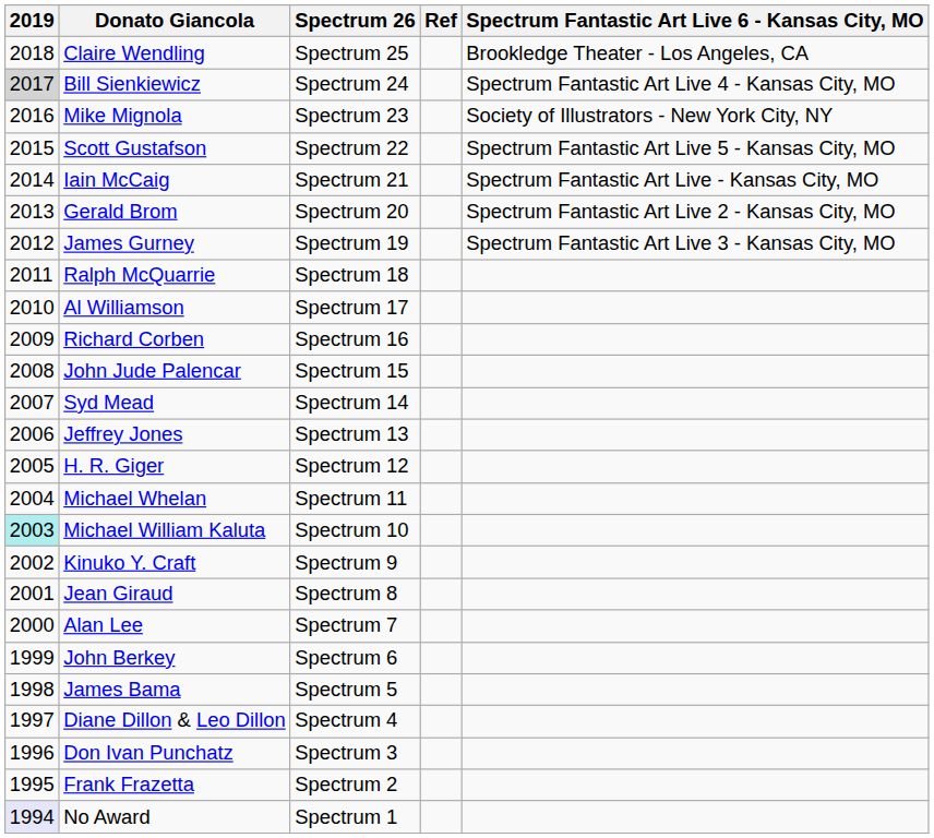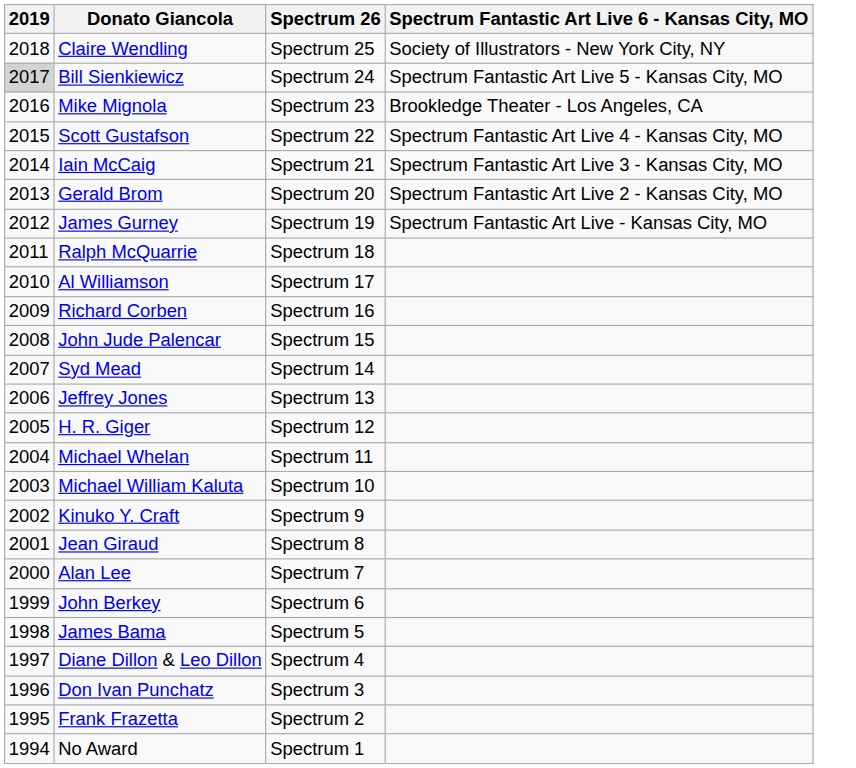- column: Ref
Claire Wendling | Spectrum Fantastic Art Live 6 - Kansas City, MO: Brookledge Theater - Los Angeles, CA -> Society of Illustrators - New York City, NY
Bill Sienkiewicz | Spectrum Fantastic Art Live 6 - Kansas City, MO: Spectrum Fantastic Art Live 4 - Kansas City, MO -> Spectrum Fantastic Art Live 5 - Kansas City, MO
Mike Mignola | Spectrum Fantastic Art Live 6 - Kansas City, MO: Society of Illustrators - New York City, NY -> Brookledge Theater - Los Angeles, CA
Scott Gustafson | Spectrum Fantastic Art Live 6 - Kansas City, MO: Spectrum Fantastic Art Live 5 - Kansas City, MO -> Spectrum Fantastic Art Live 4 - Kansas City, MO
Iain McCaig | Spectrum Fantastic Art Live 6 - Kansas City, MO: Spectrum Fantastic Art Live - Kansas City, MO -> Spectrum Fantastic Art Live 3 - Kansas City, MO
James Gurney | Spectrum Fantastic Art Live 6 - Kansas City, MO: Spectrum Fantastic Art Live 3 - Kansas City, MO -> Spectrum Fantastic Art Live - Kansas City, MO
Michael William Kaluta | 2019: paleturquoise background -> no background
No Award | 2019: lavender background -> no background
